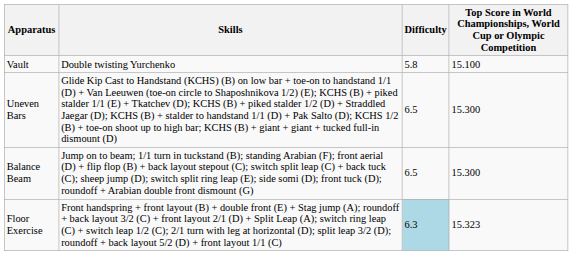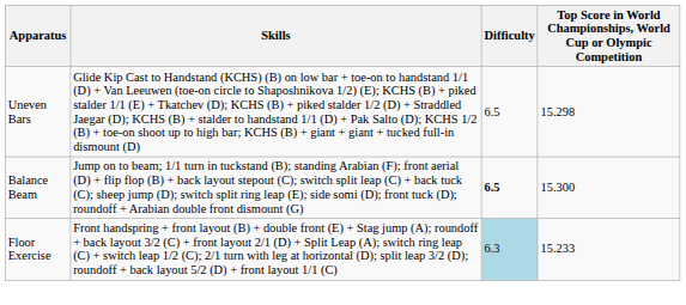- row: Vault | Double twisting Yurchenko | 5.8 | 15.100
Uneven Bars | column 4: 15.300 -> 15.298
Balance Beam | Difficulty: normal -> bold
Floor Exercise | column 4: 15.323 -> 15.233
